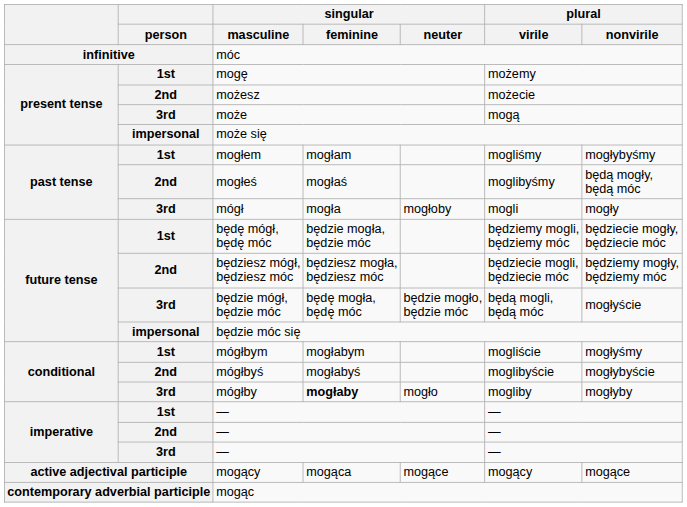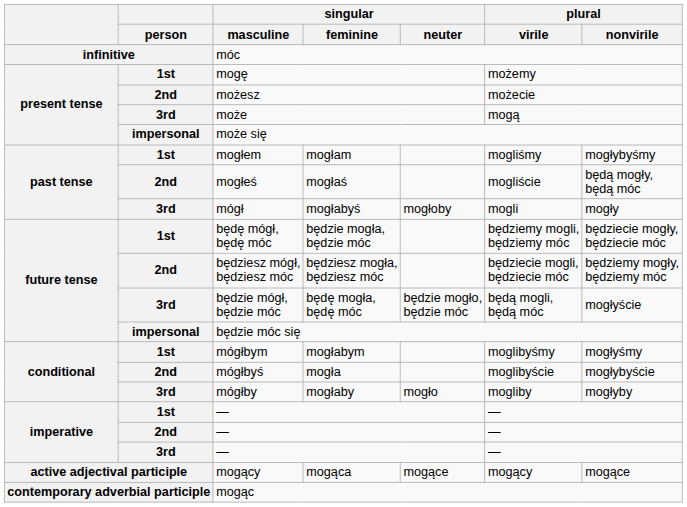mogłeś | plural / virile: moglibyśmy -> mogliście
mógł | singular / feminine: mogła -> mogłabyś
mógłbym | plural / virile: mogliście -> moglibyśmy
mógłbyś | singular / feminine: mogłabyś -> mogła
mógłby | singular / feminine: bold -> normal
